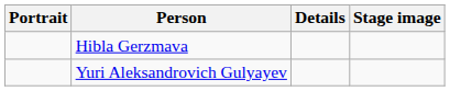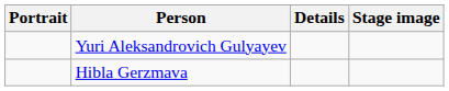rows swapped: Hibla Gerzmava <-> Yuri Aleksandrovich Gulyayev
